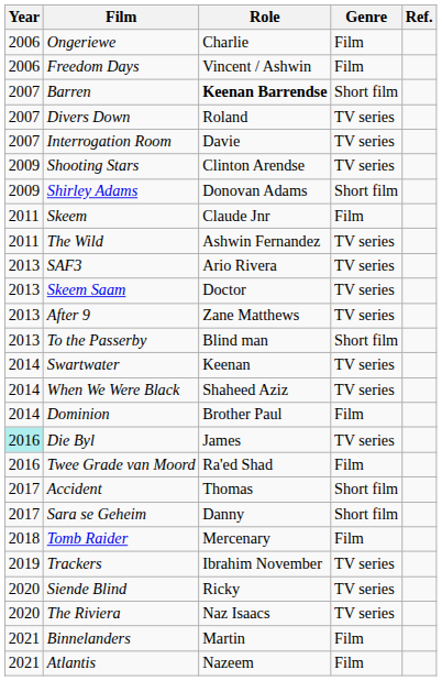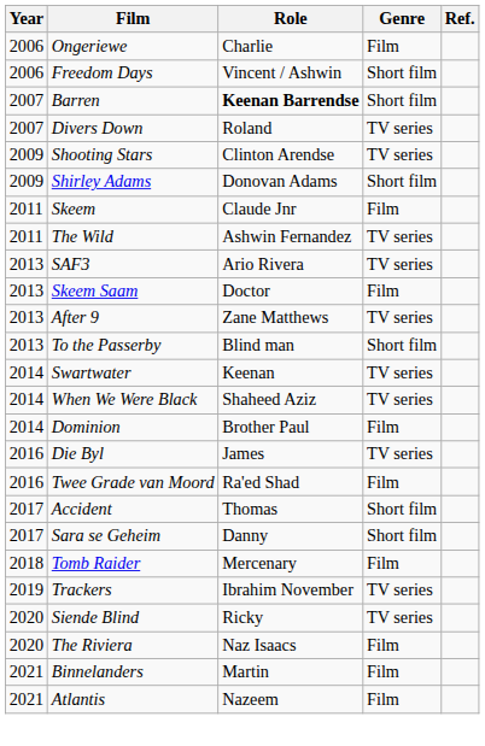Freedom Days | Genre: Film -> Short film
- row: 2007 | Interrogation Room | Davie | TV series
Skeem Saam | Genre: TV series -> Film
Die Byl | Year: paleturquoise background -> no background
The Riviera | Genre: TV series -> Film
